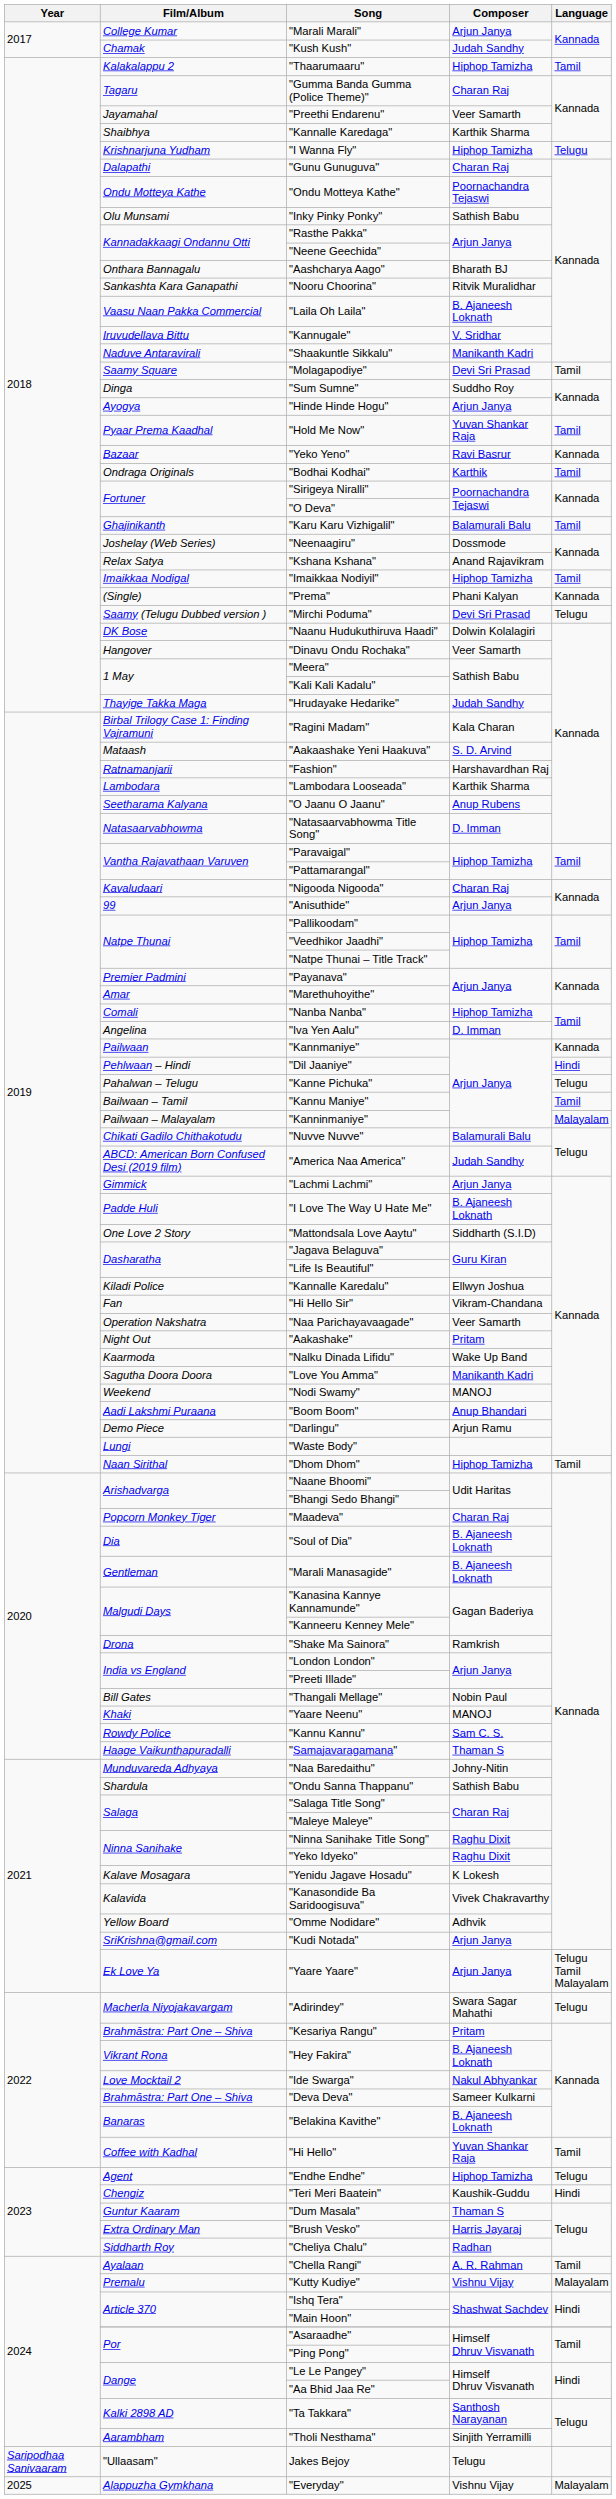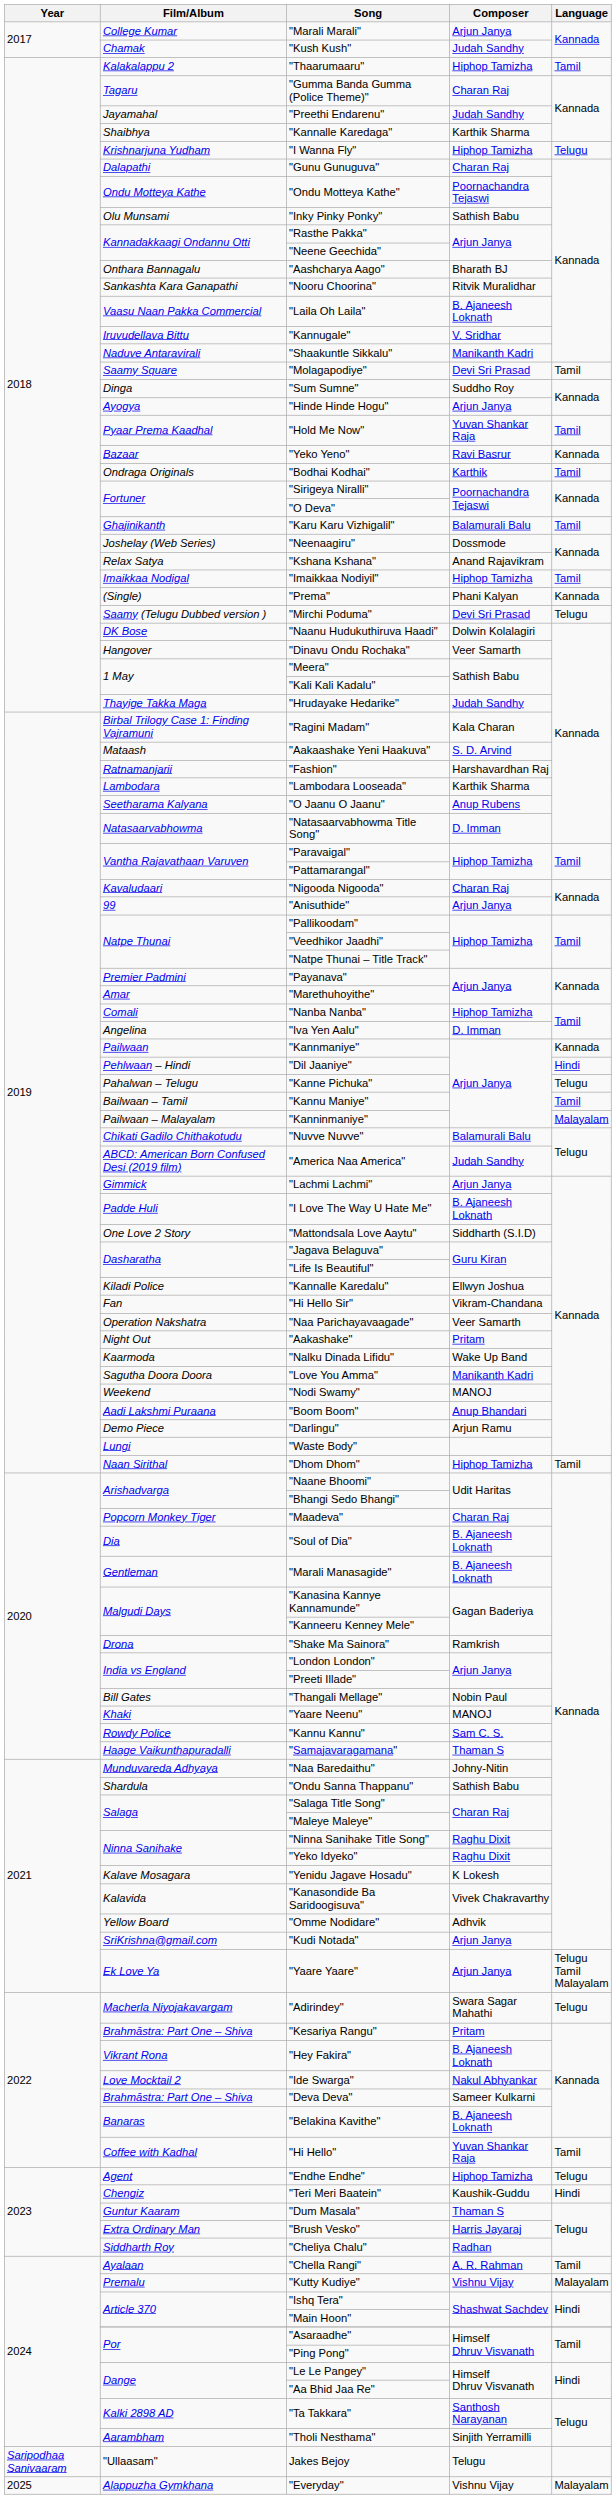"Preethi Endarenu" | Composer: Veer Samarth -> Judah Sandhy
